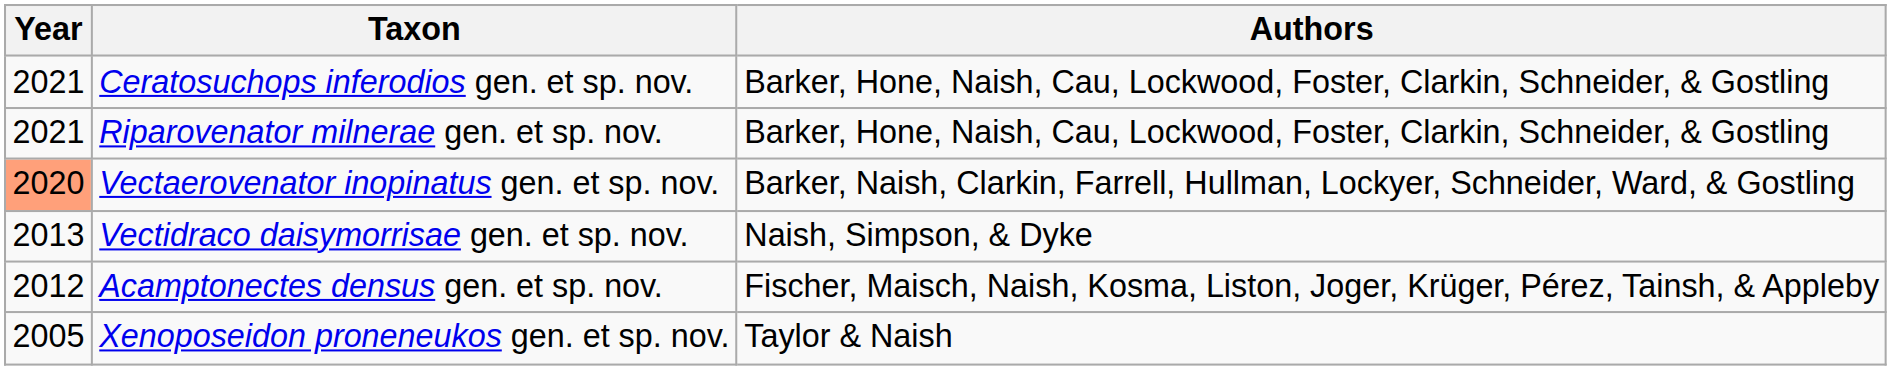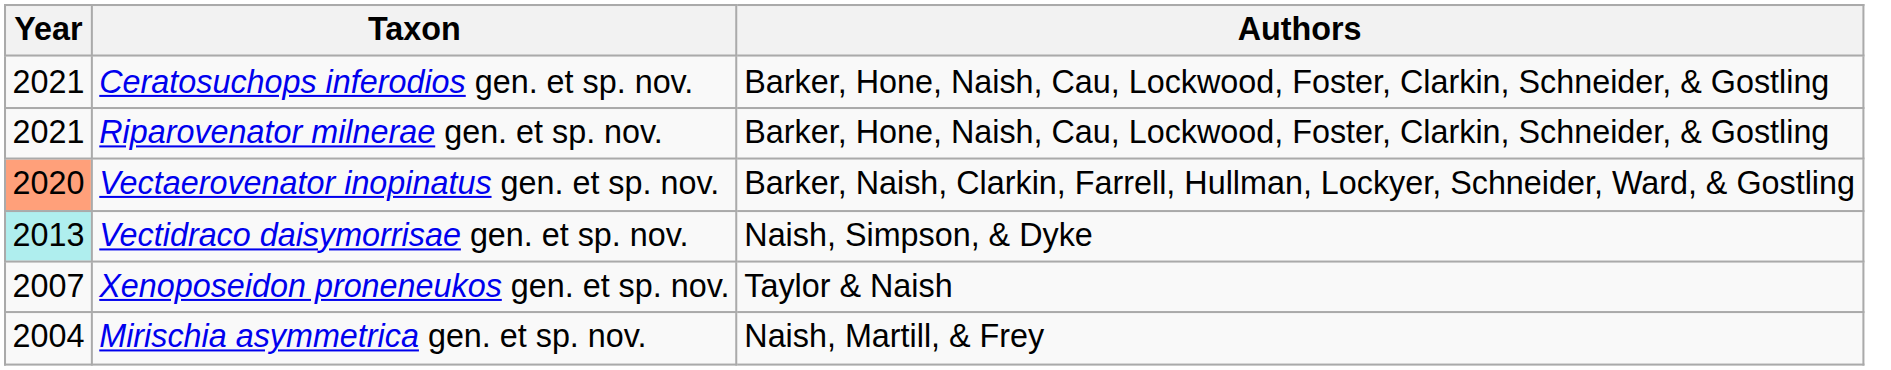Vectidraco daisymorrisae gen. et sp. nov. | Year: no background -> paleturquoise background
- row: 2012 | Acamptonectes densus gen. et sp. nov. | Fischer, Maisch, Naish, Kosma, Liston, Joger, Krüger, Pérez, Tainsh, & Appleby
Xenoposeidon proneneukos gen. et sp. nov. | Year: 2005 -> 2007
+ row: 2004 | Mirischia asymmetrica gen. et sp. nov. | Naish, Martill, & Frey
